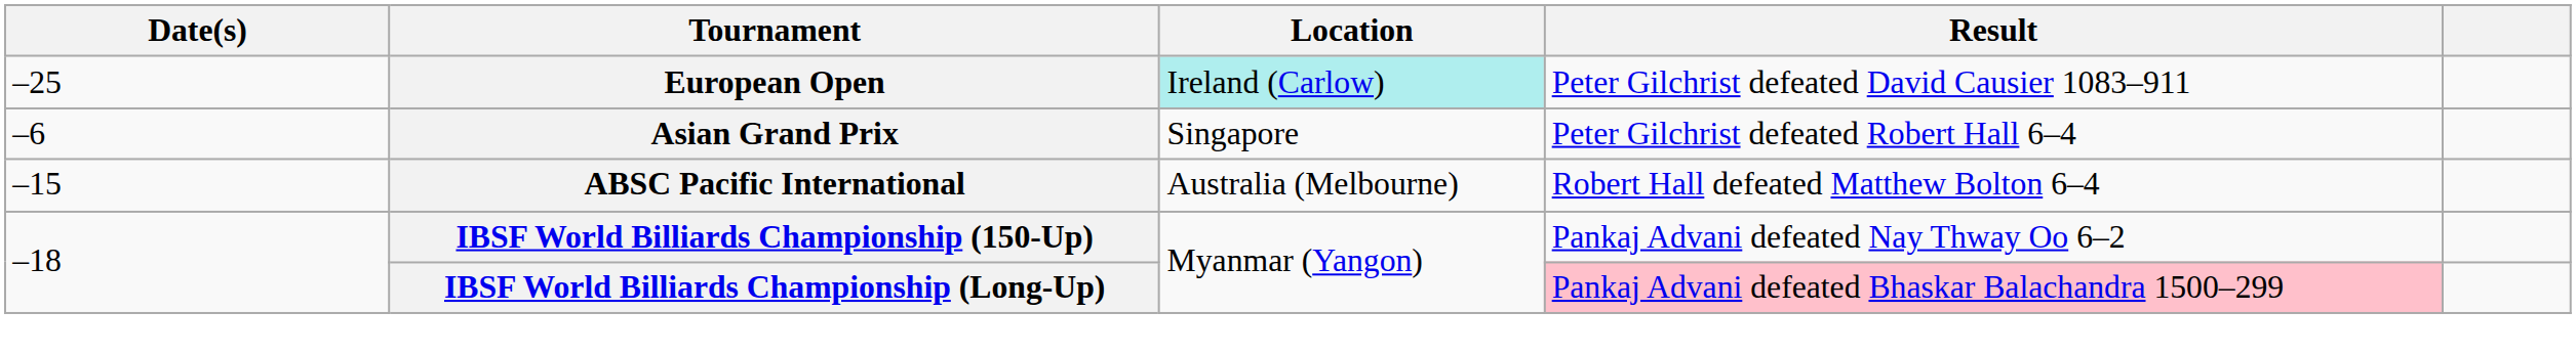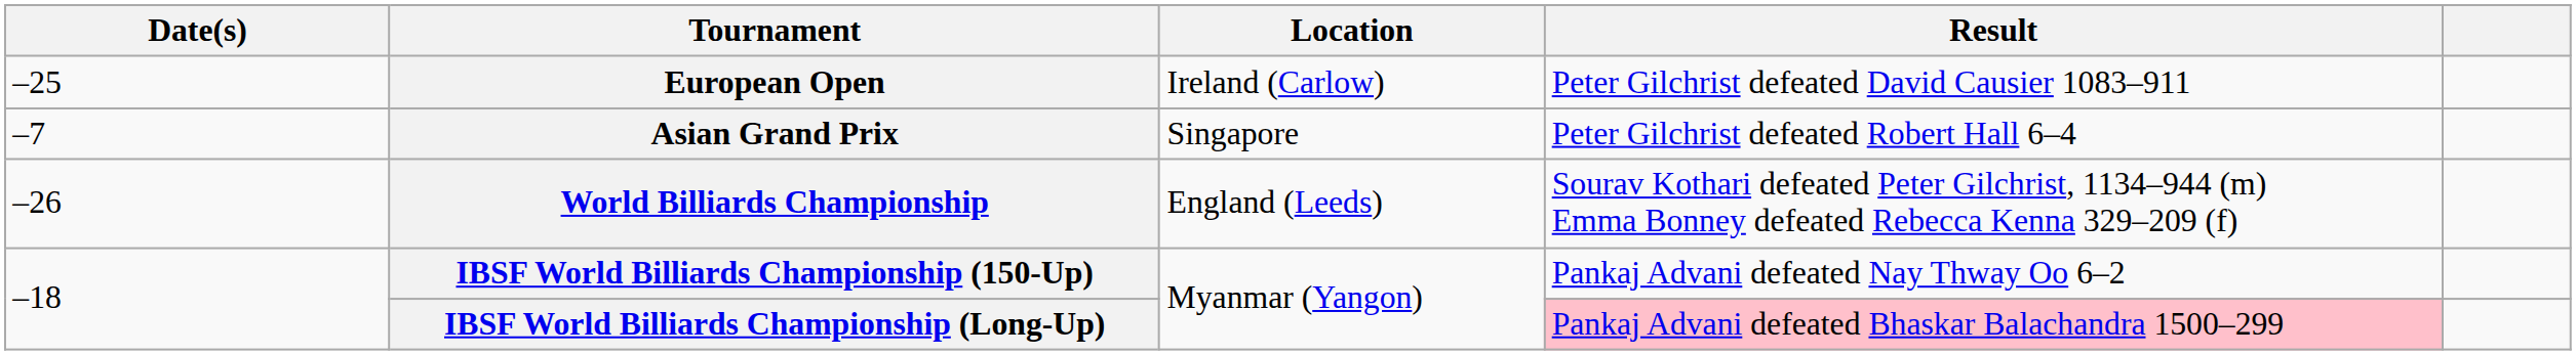European Open | Location: paleturquoise background -> no background
Asian Grand Prix | Date(s): –6 -> –7
- row: –15 | ABSC Pacific International | Australia (Melbourne) | Robert Hall defeated Matthew Bolton 6–4
+ row: –26 | World Billiards Championship | England (Leeds) | Sourav Kothari defeated Peter Gilchrist, 1134–944 (m) Emma Bonney defeated Rebecca Kenna 329–209 (f)
